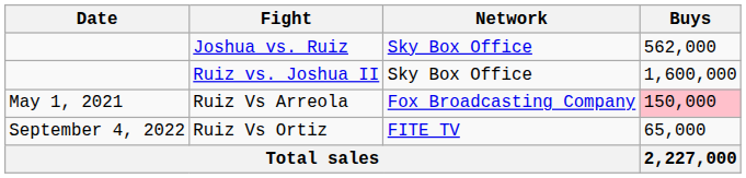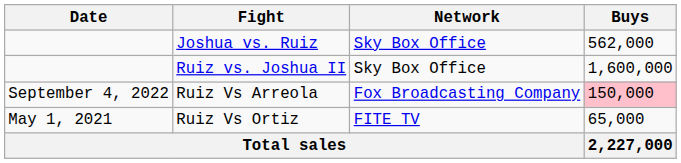Ruiz Vs Arreola | Date: May 1, 2021 -> September 4, 2022
Ruiz Vs Ortiz | Date: September 4, 2022 -> May 1, 2021
